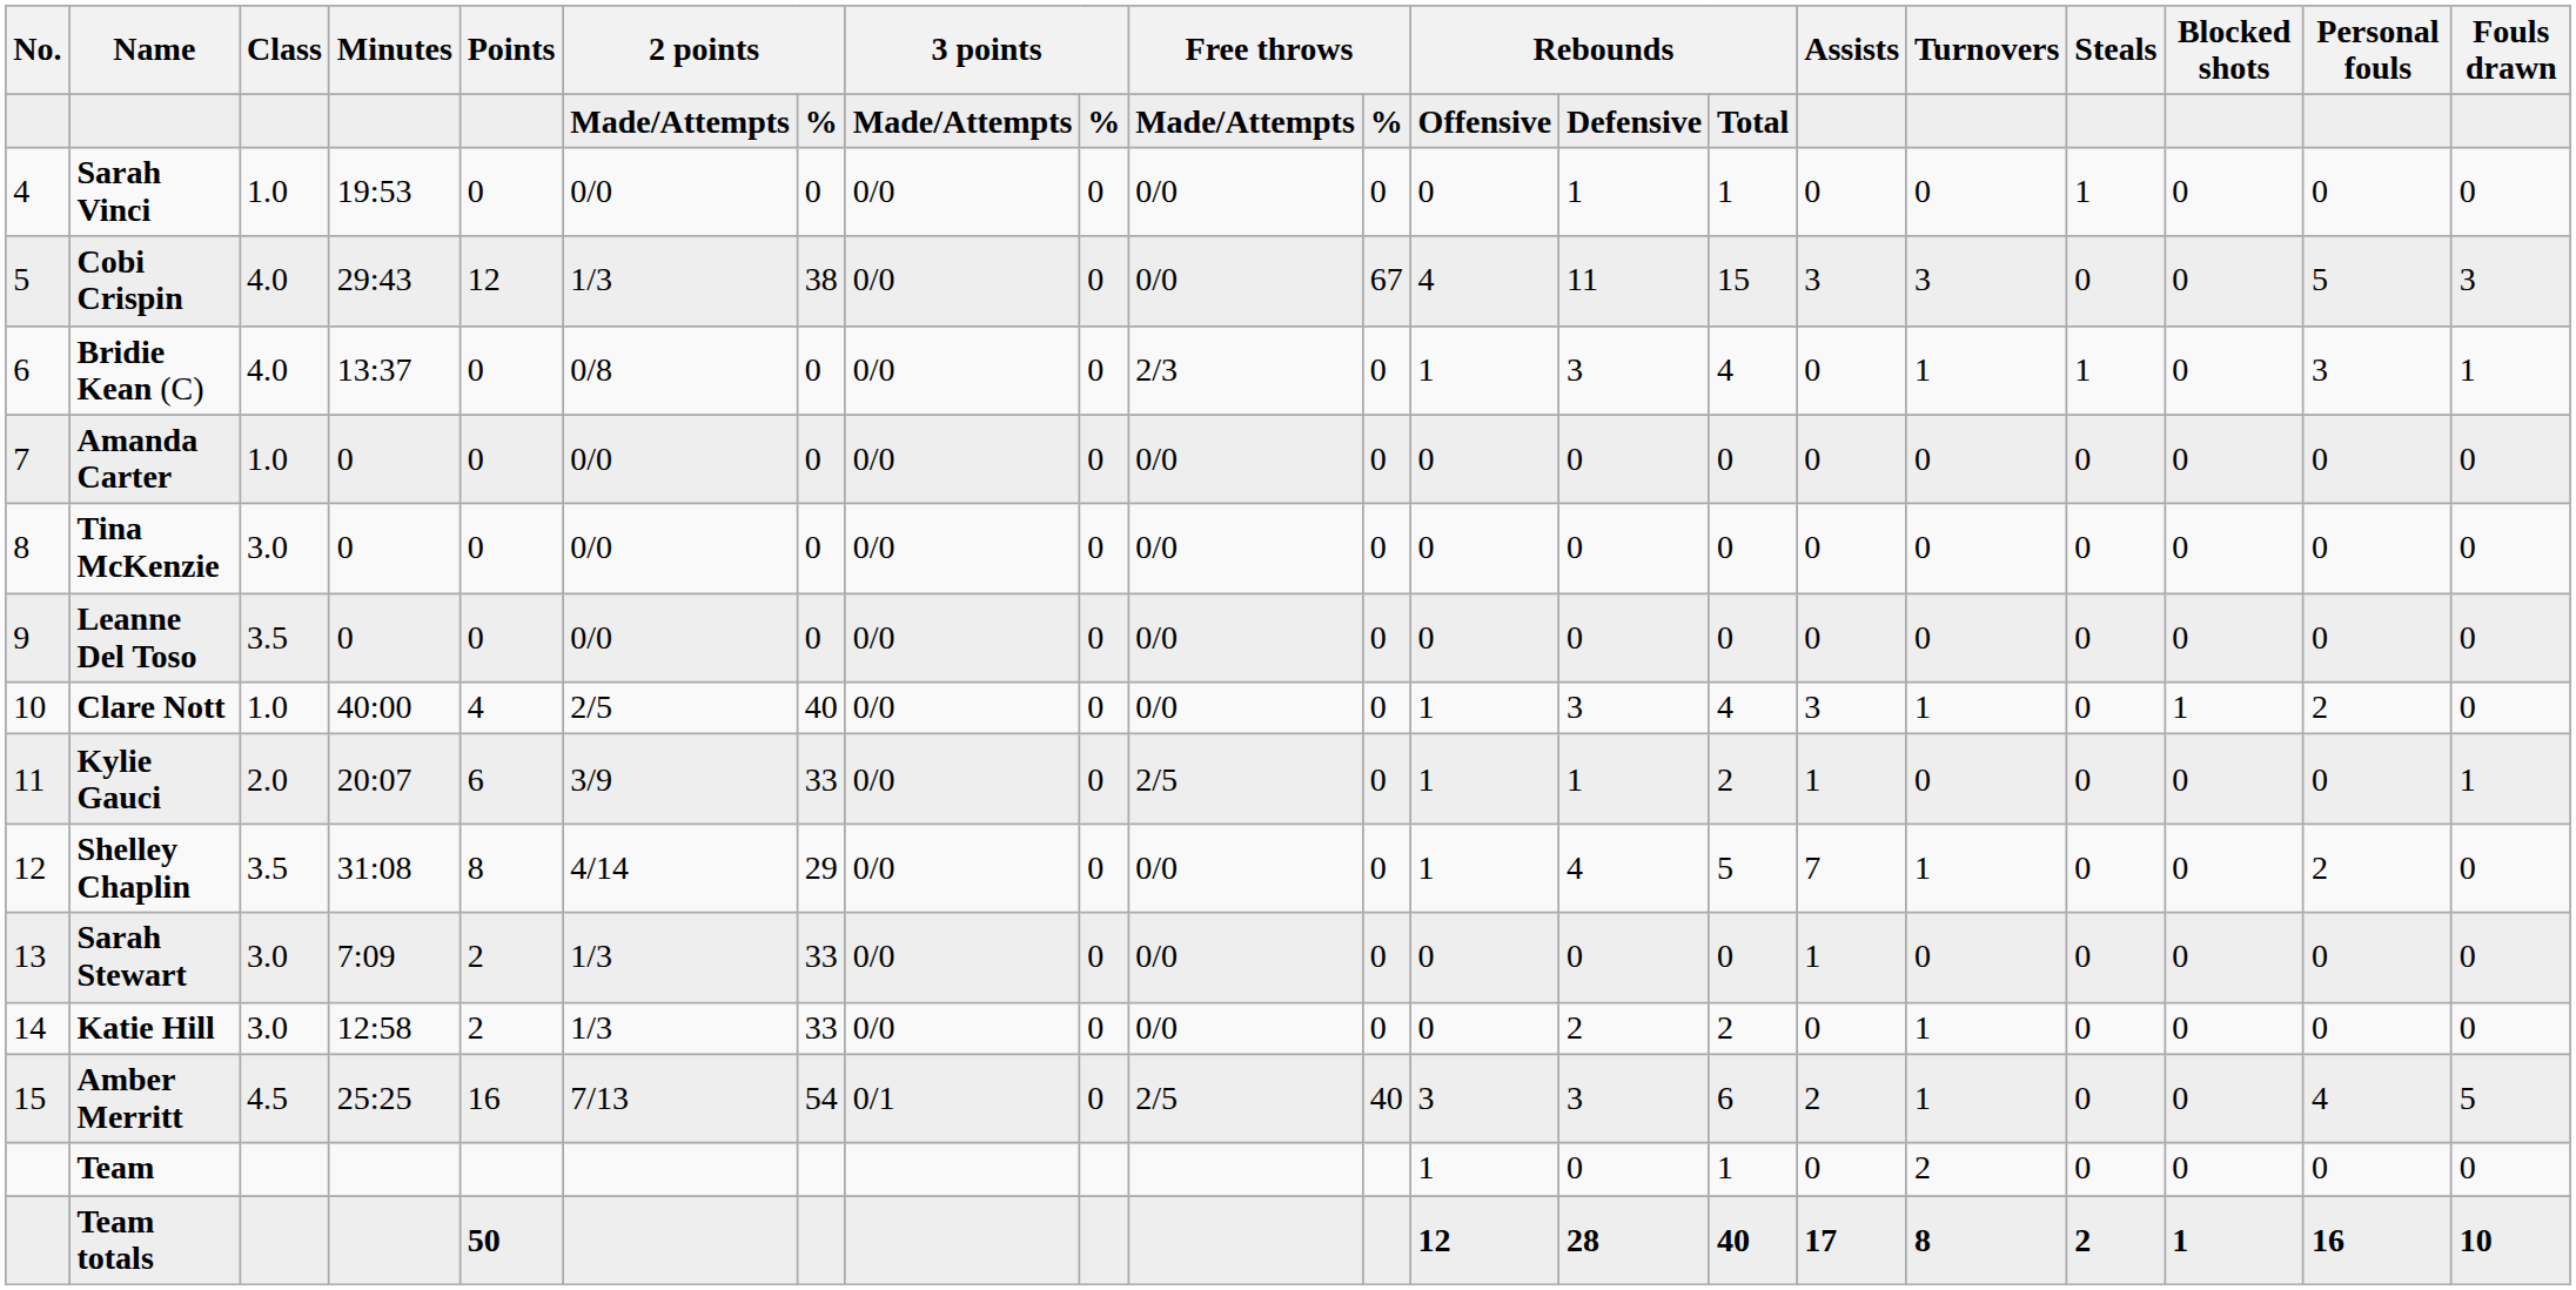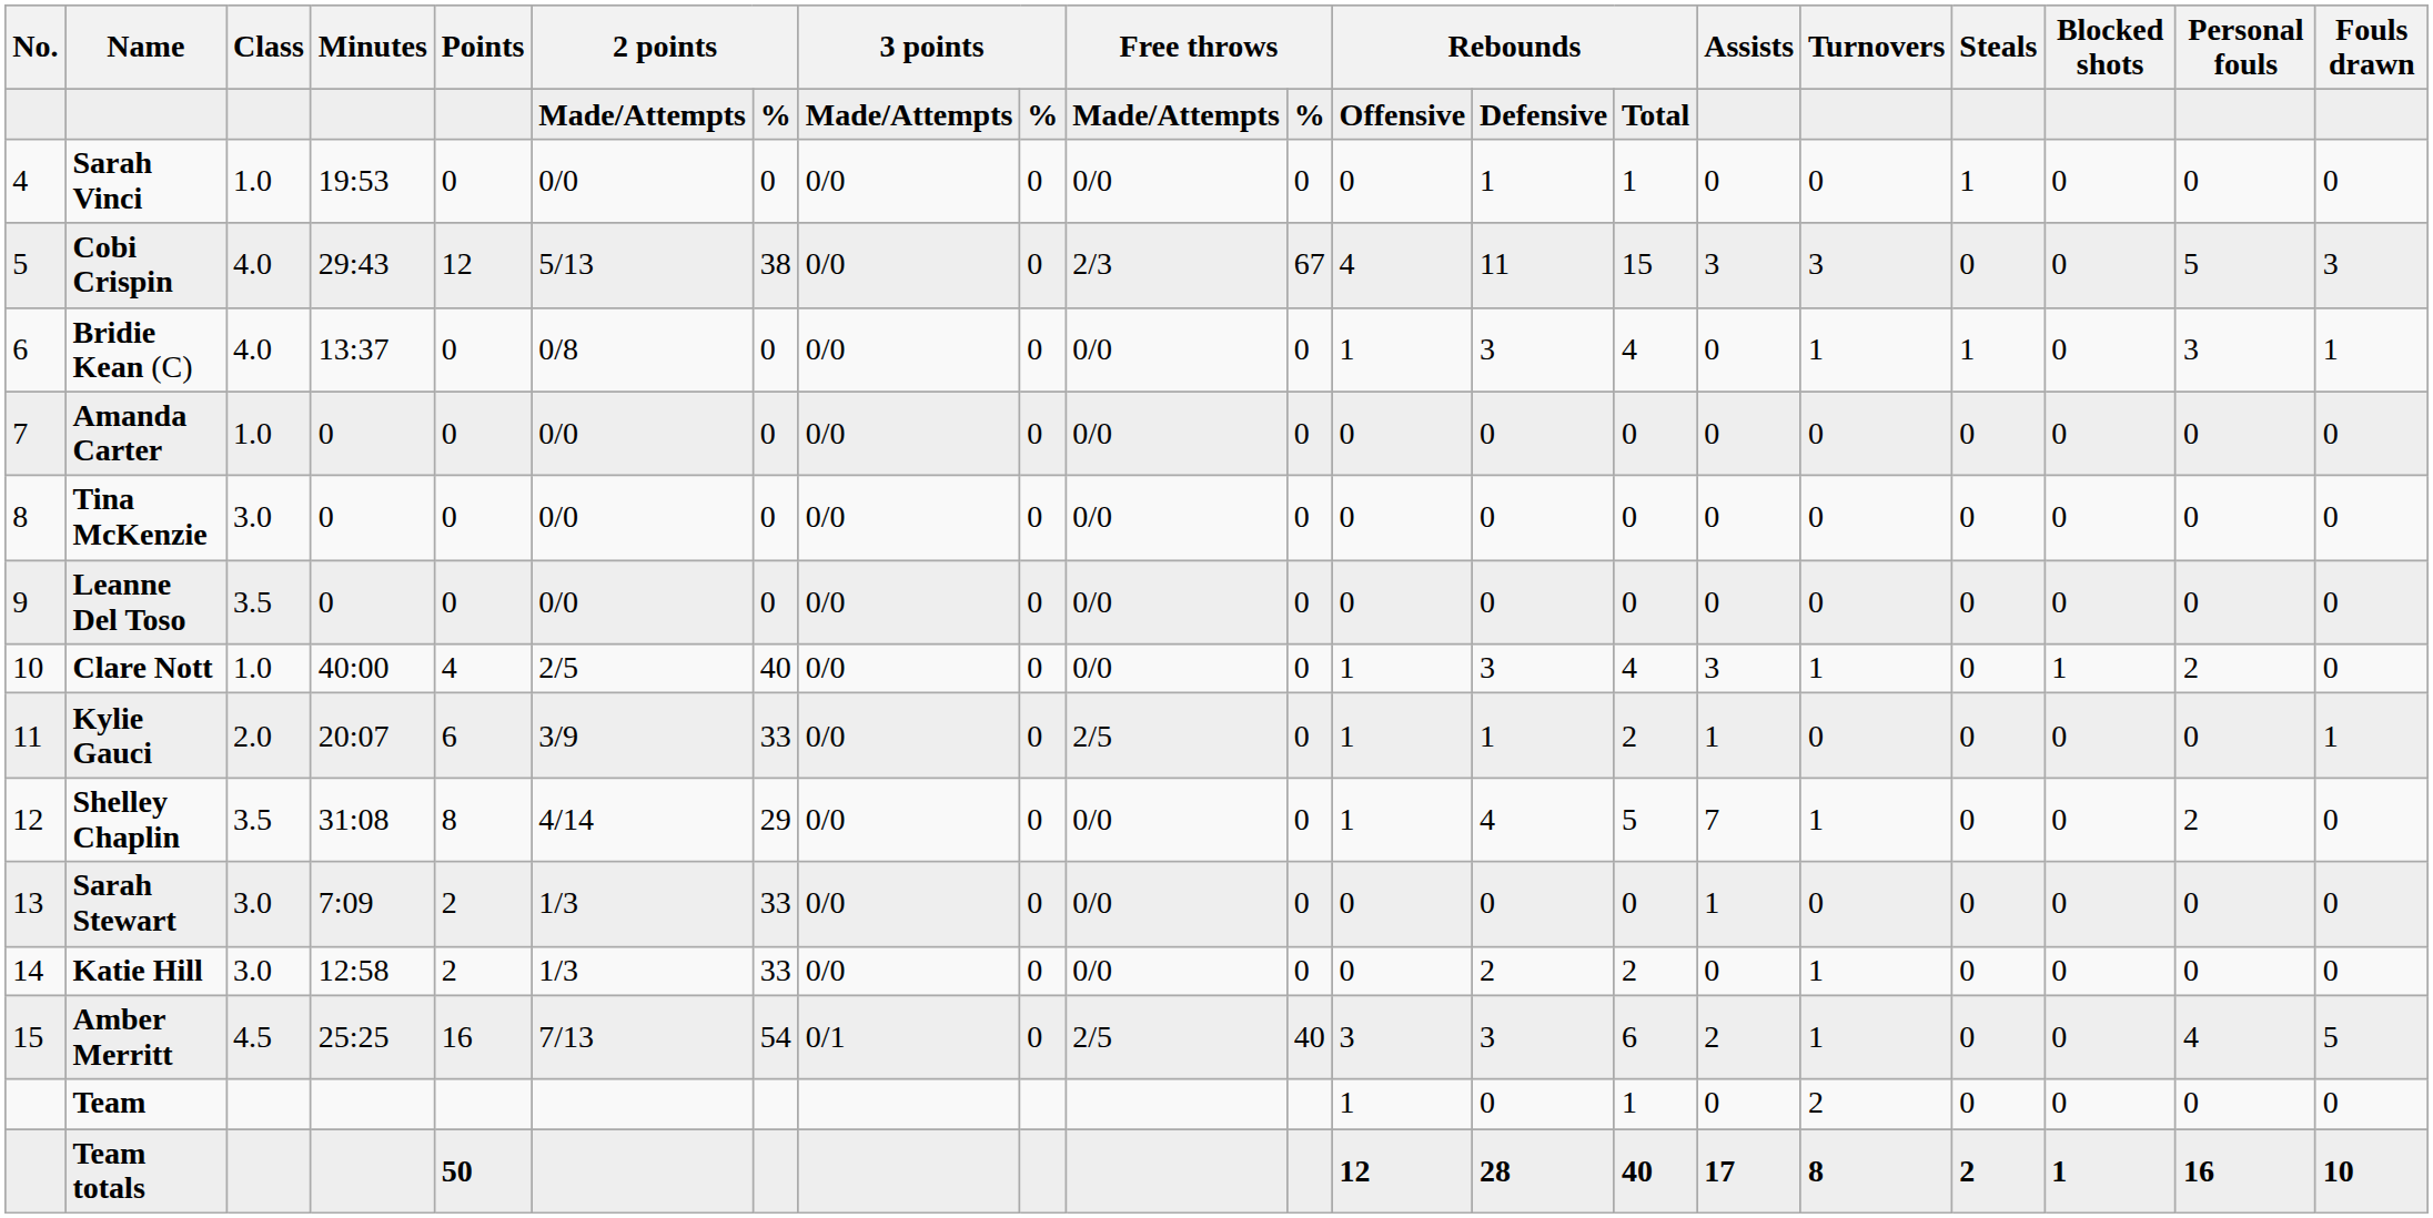Cobi Crispin | column 6: 1/3 -> 5/13
Cobi Crispin | column 10: 0/0 -> 2/3
Bridie Kean (C) | column 10: 2/3 -> 0/0
